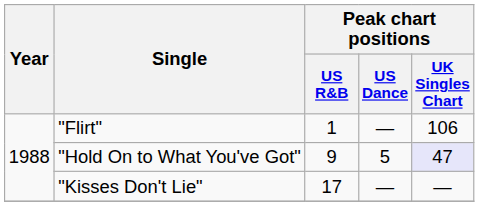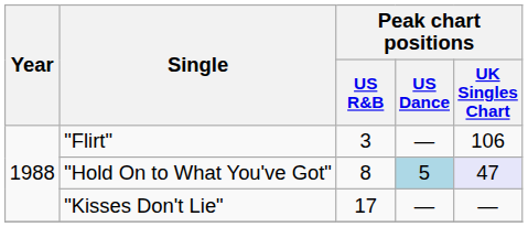"Flirt" | Peak chart positions / US R&B: 1 -> 3
"Hold On to What You've Got" | Peak chart positions / US R&B: 9 -> 8
"Hold On to What You've Got" | Peak chart positions / US Dance: no background -> lightblue background
